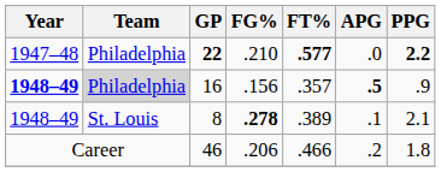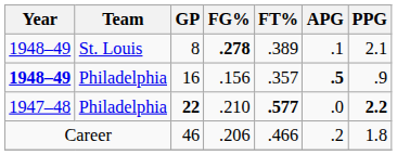rows swapped: 22 <-> 8
16 | Team: lightgrey background -> no background
